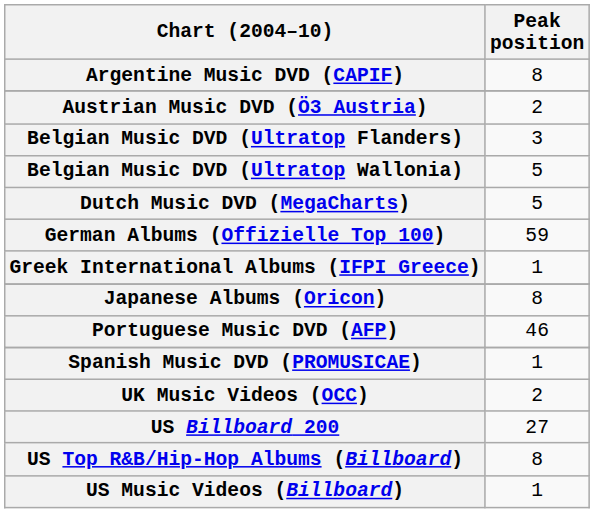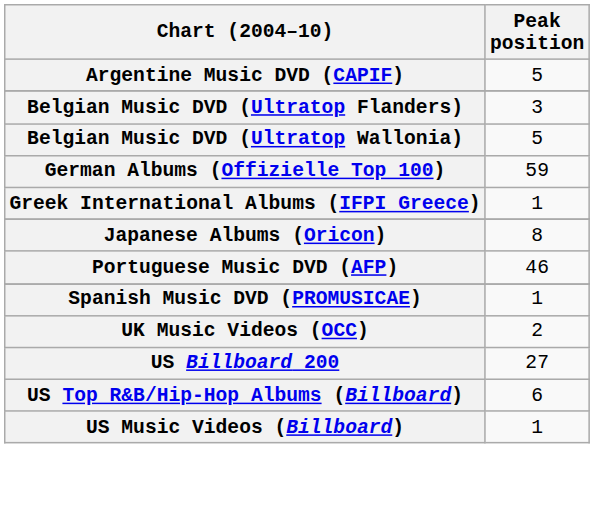Argentine Music DVD (CAPIF) | Peak position: 8 -> 5
- row: Austrian Music DVD (Ö3 Austria) | 2
- row: Dutch Music DVD (MegaCharts) | 5
US Top R&B/Hip-Hop Albums (Billboard) | Peak position: 8 -> 6
